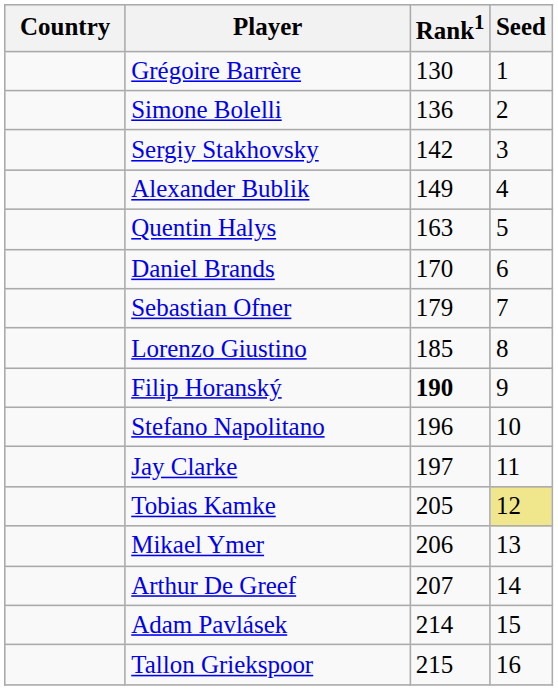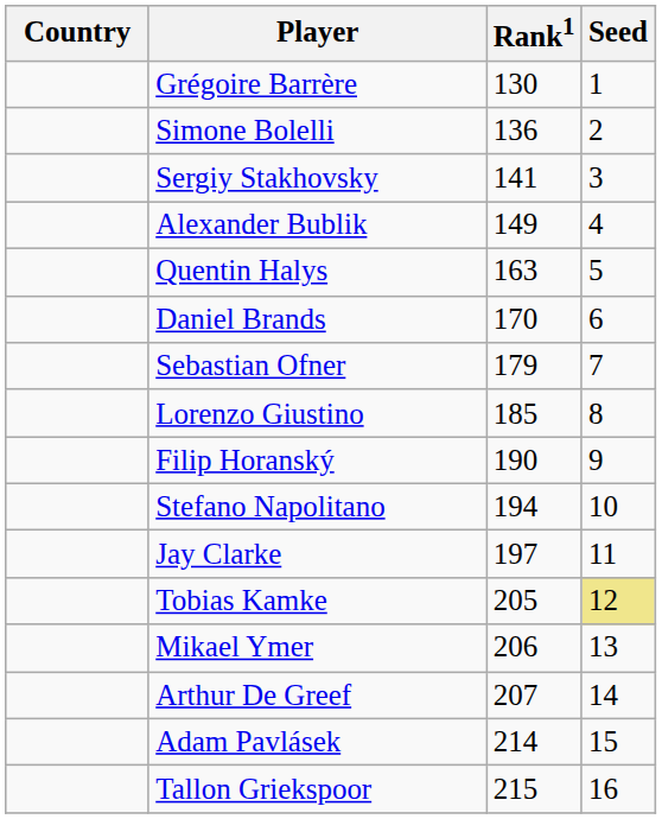Sergiy Stakhovsky | Rank1: 142 -> 141
Filip Horanský | Rank1: bold -> normal
Stefano Napolitano | Rank1: 196 -> 194
